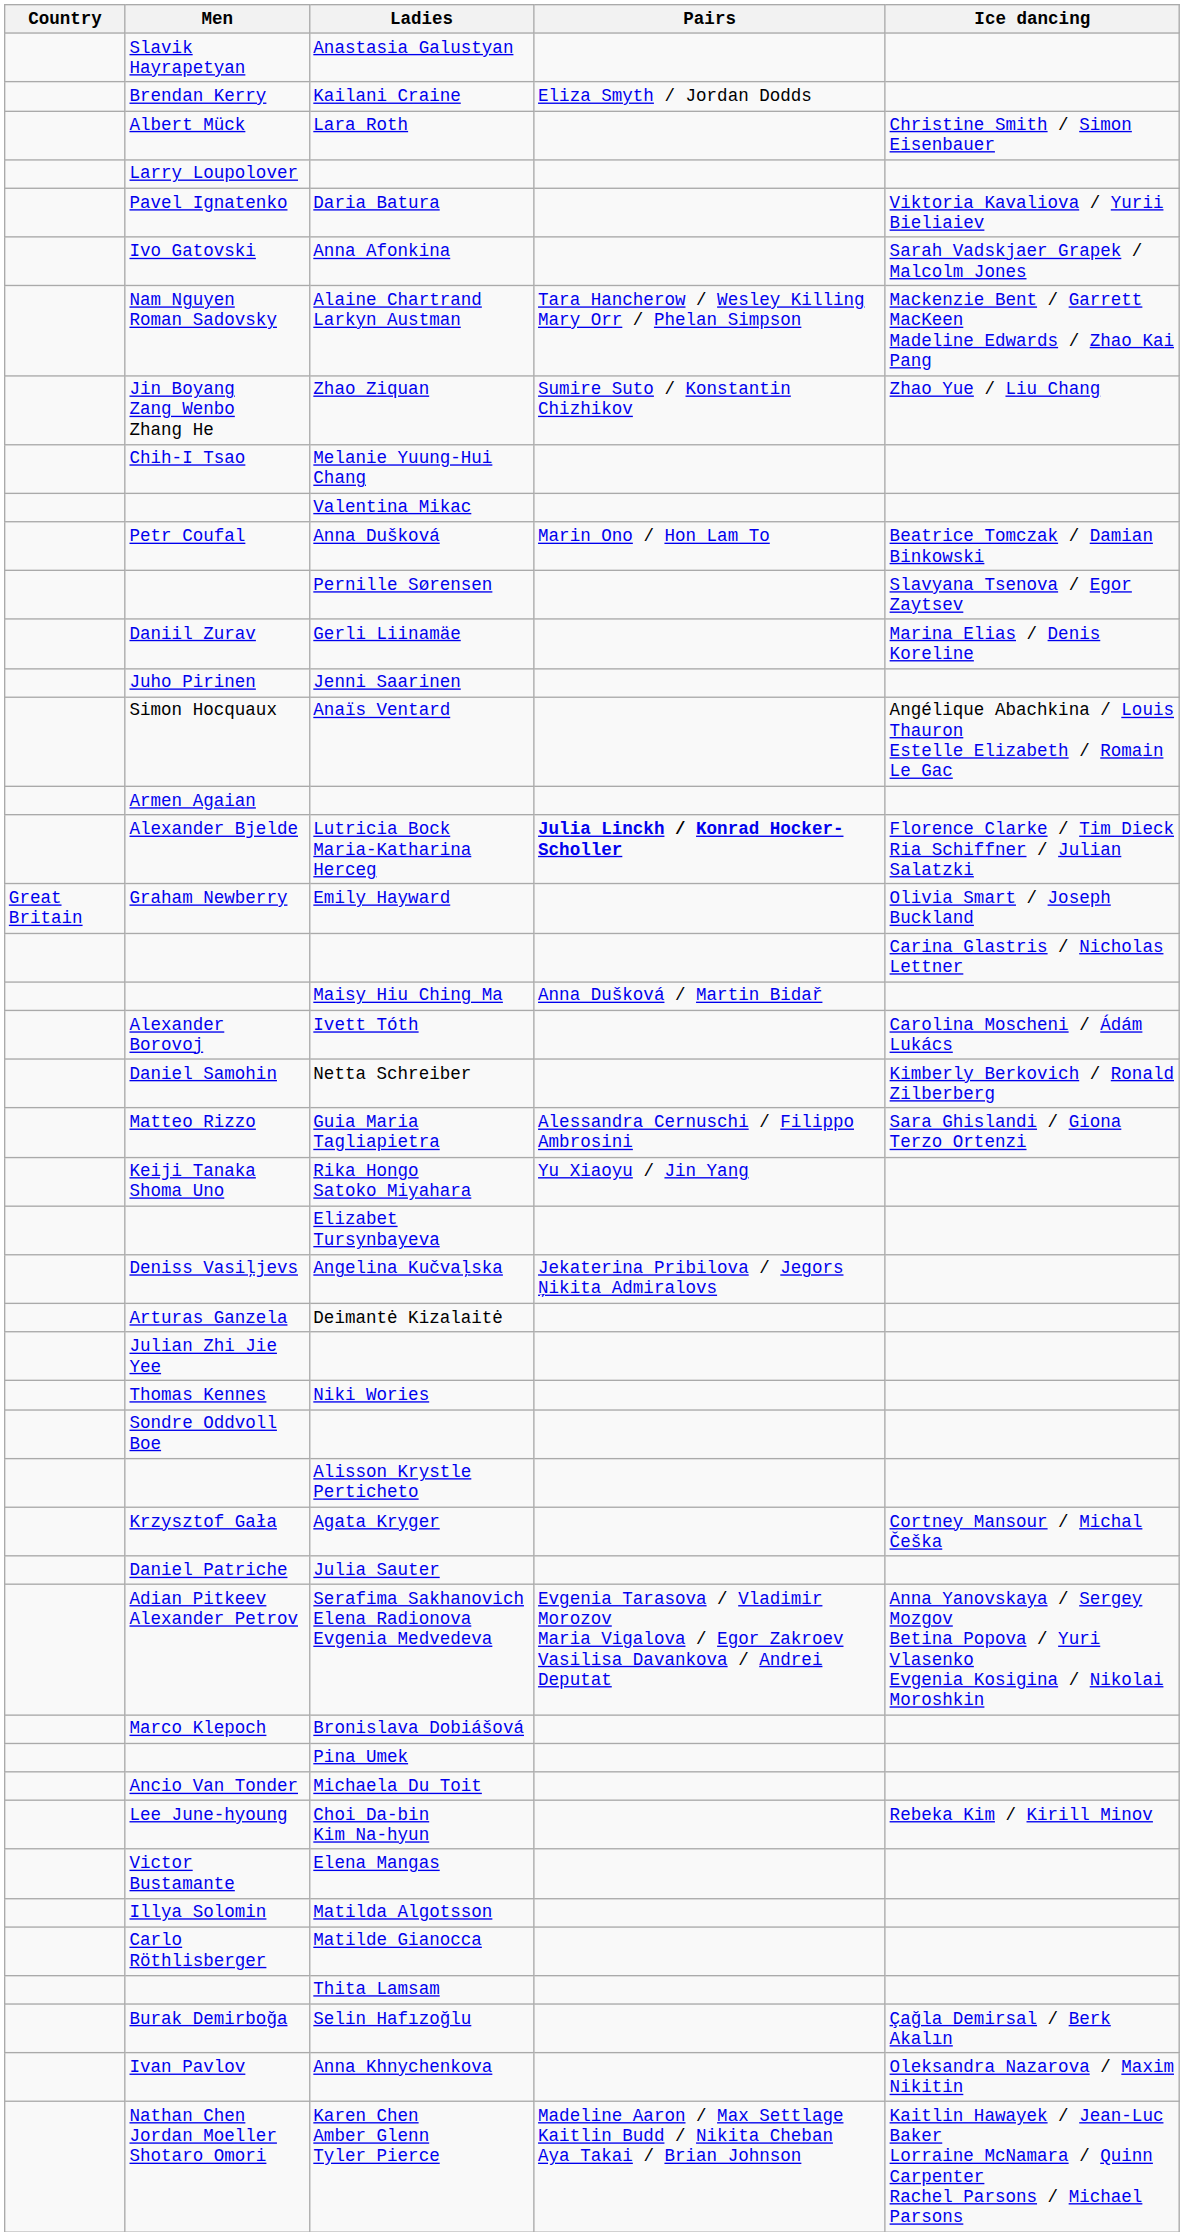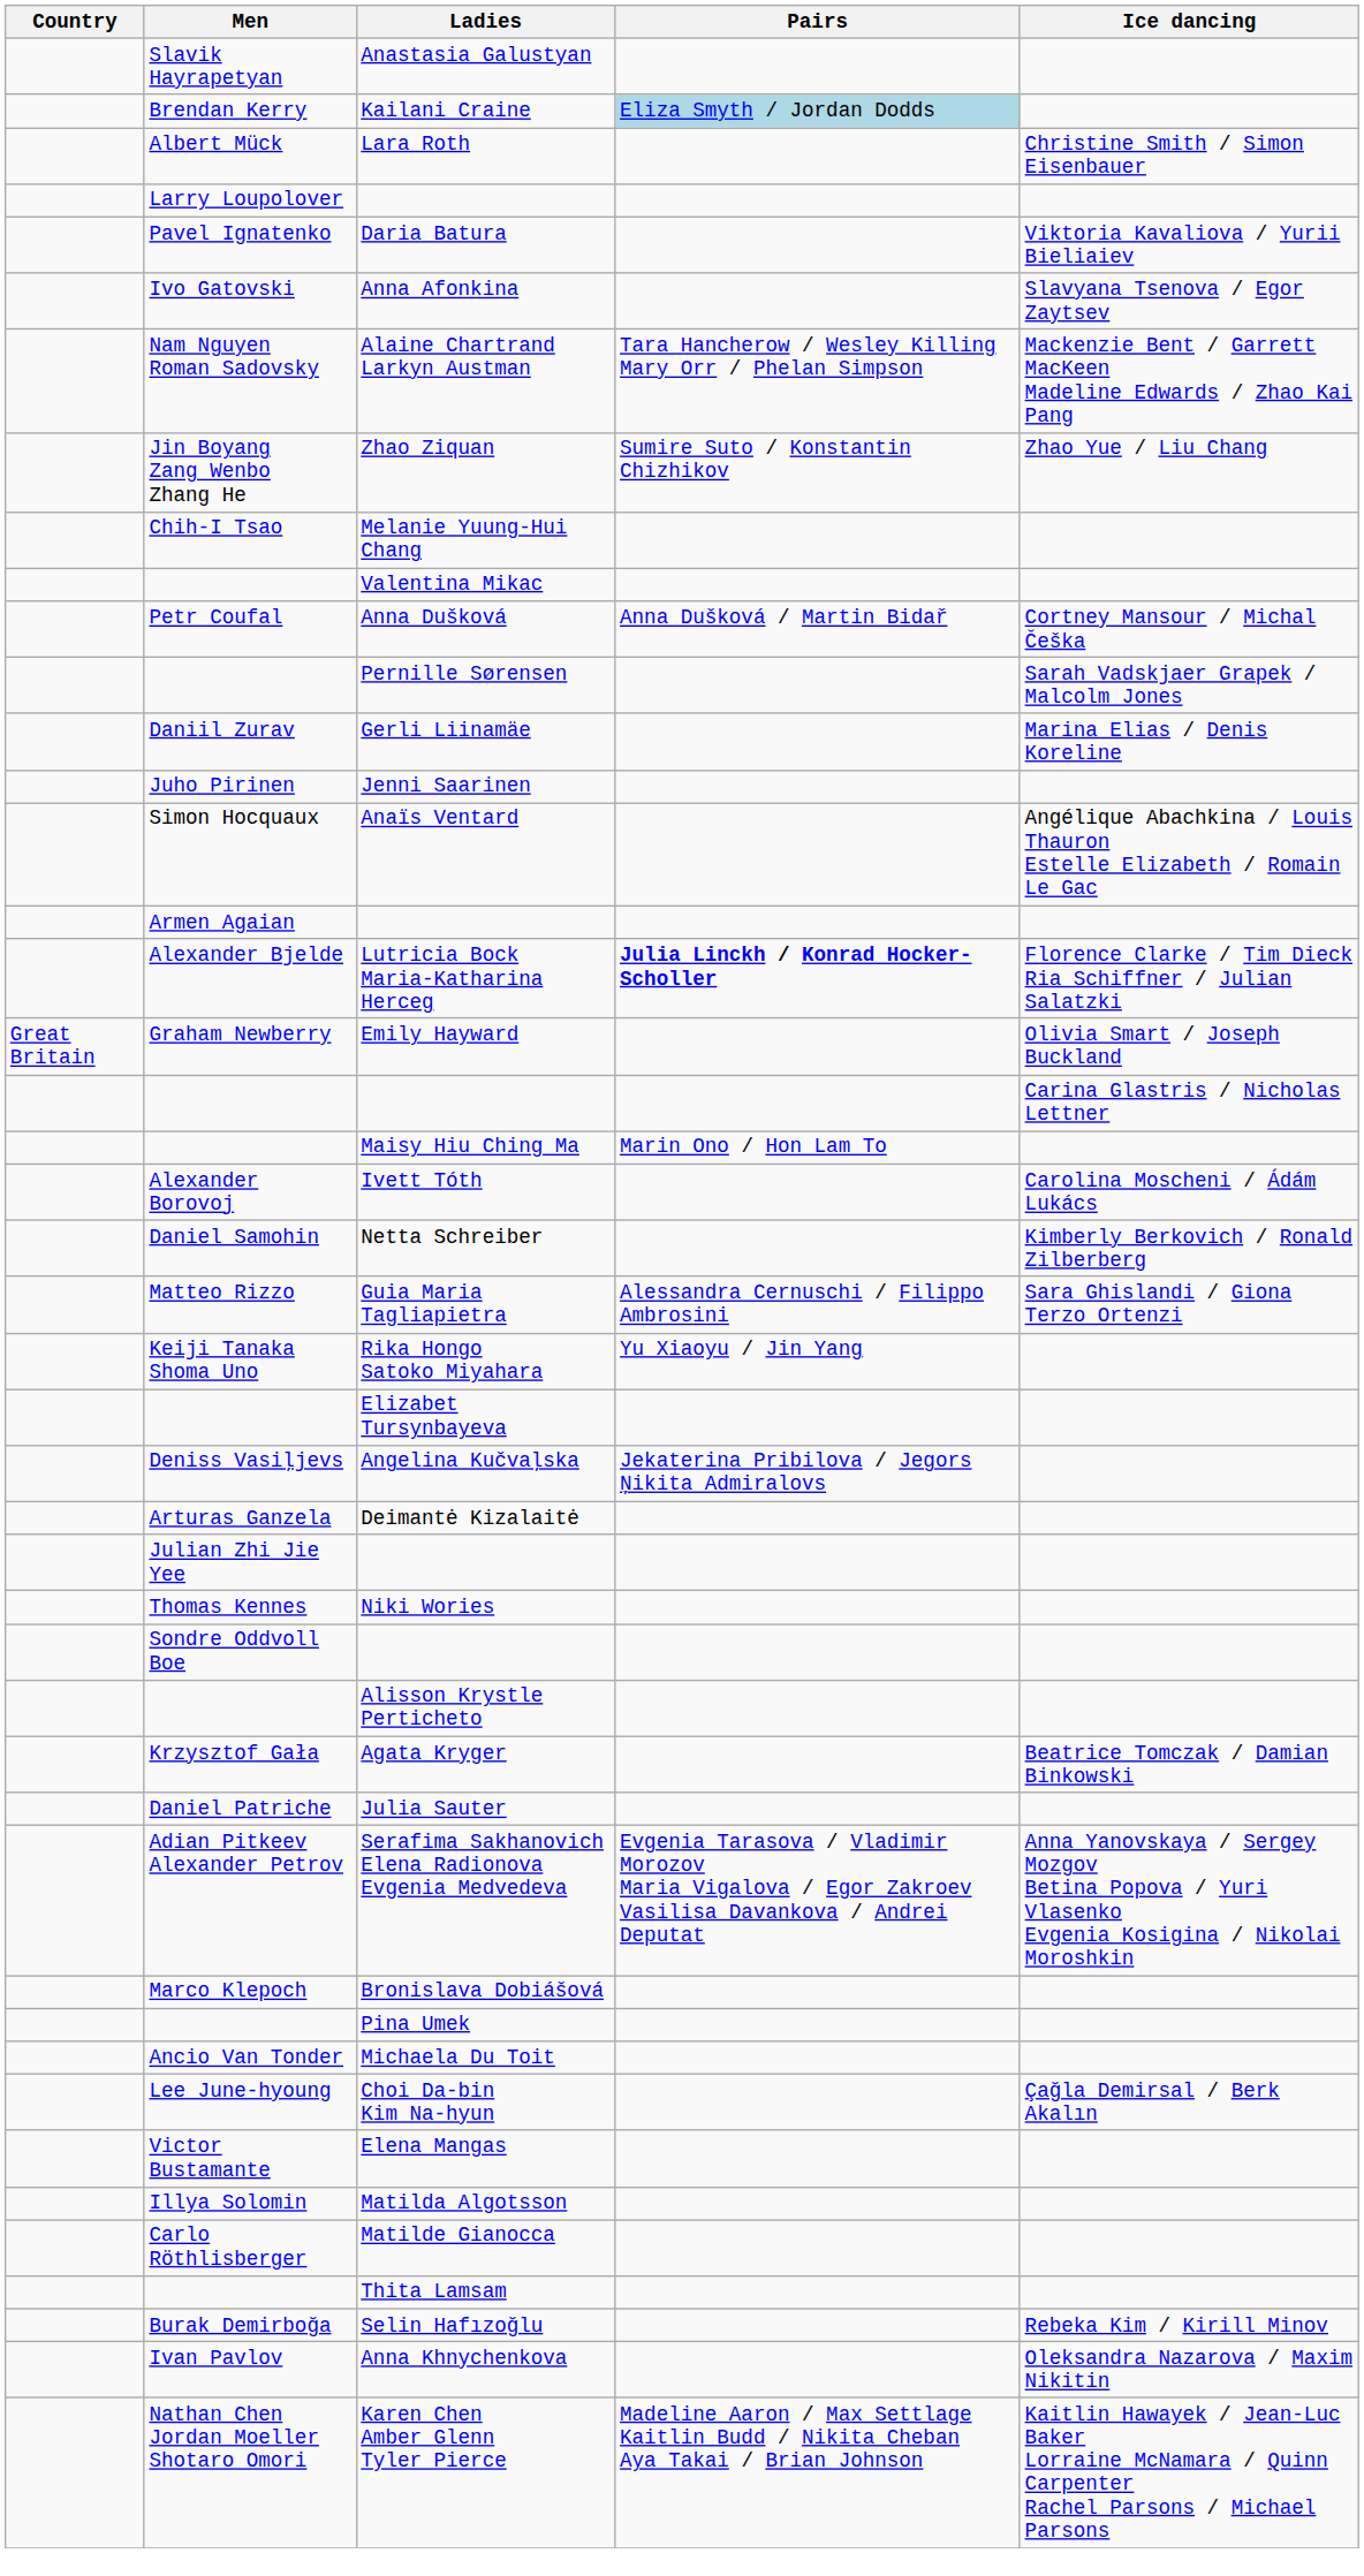Kailani Craine | Pairs: no background -> lightblue background
Anna Afonkina | Ice dancing: Sarah Vadskjaer Grapek / Malcolm Jones -> Slavyana Tsenova / Egor Zaytsev
Anna Dušková | Pairs: Marin Ono / Hon Lam To -> Anna Dušková / Martin Bidař
Anna Dušková | Ice dancing: Beatrice Tomczak / Damian Binkowski -> Cortney Mansour / Michal Češka
Pernille Sørensen | Ice dancing: Slavyana Tsenova / Egor Zaytsev -> Sarah Vadskjaer Grapek / Malcolm Jones
Maisy Hiu Ching Ma | Pairs: Anna Dušková / Martin Bidař -> Marin Ono / Hon Lam To
Agata Kryger | Ice dancing: Cortney Mansour / Michal Češka -> Beatrice Tomczak / Damian Binkowski
Choi Da-bin Kim Na-hyun | Ice dancing: Rebeka Kim / Kirill Minov -> Çağla Demirsal / Berk Akalın
Selin Hafızoğlu | Ice dancing: Çağla Demirsal / Berk Akalın -> Rebeka Kim / Kirill Minov
